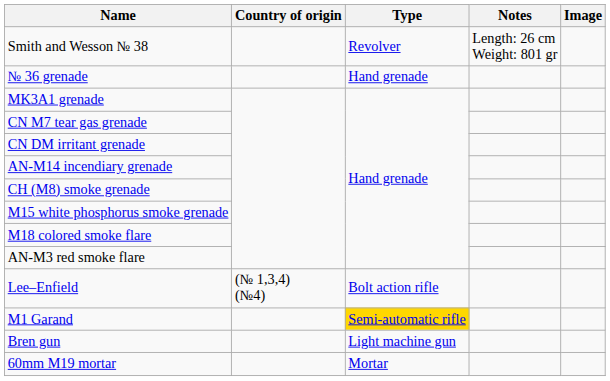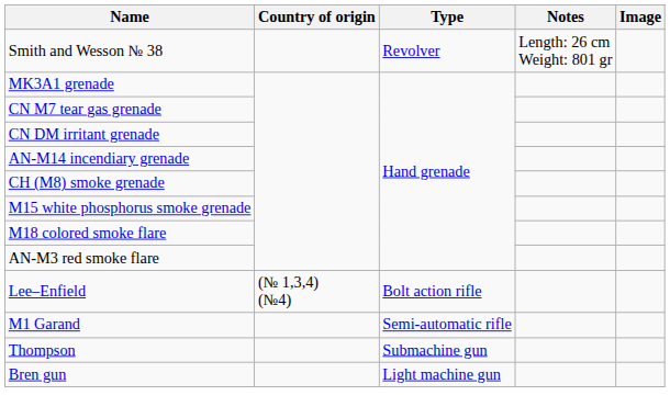- row: № 36 grenade | Hand grenade
M1 Garand | Type: gold background -> no background
+ row: Thompson | Submachine gun
- row: 60mm M19 mortar | Mortar
